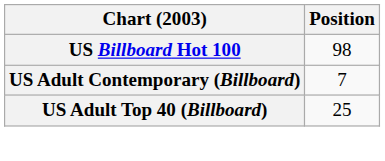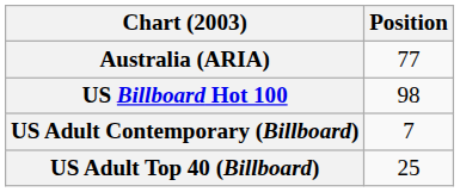+ row: Australia (ARIA) | 77
